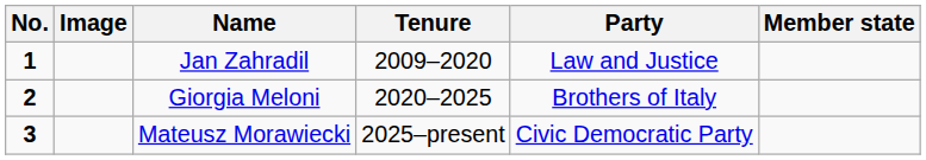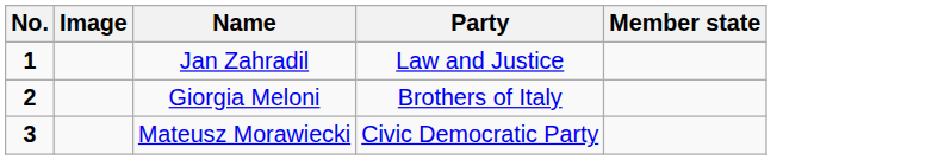- column: Tenure | 2009–2020 | 2020–2025 | 2025–present
